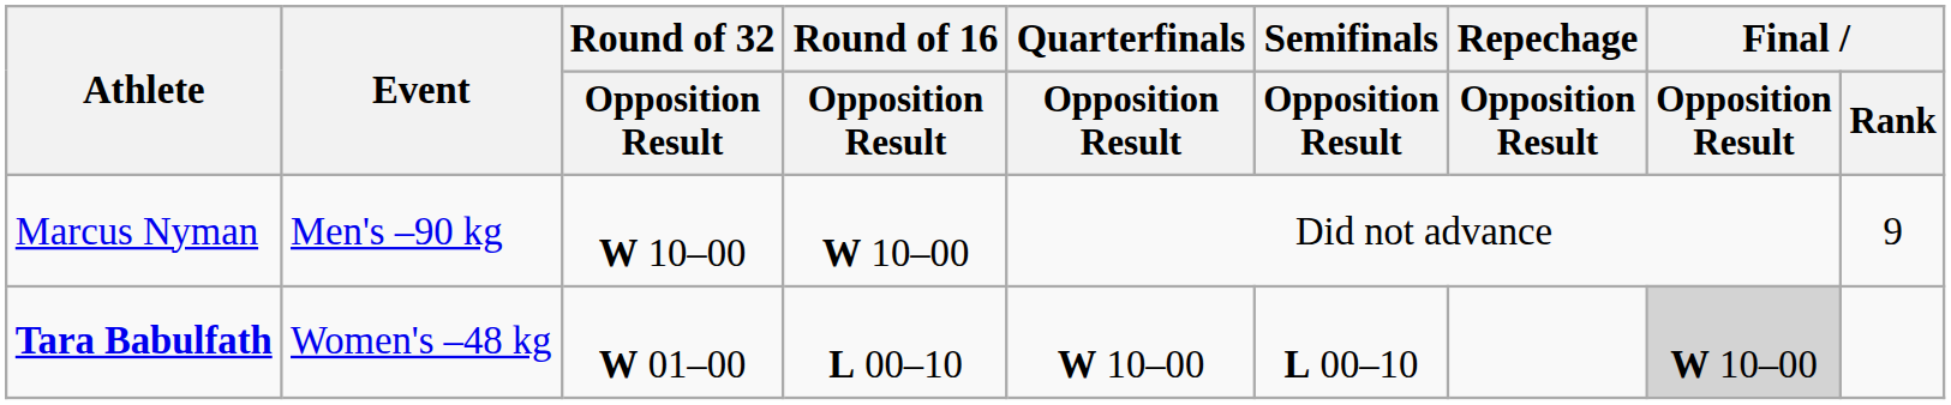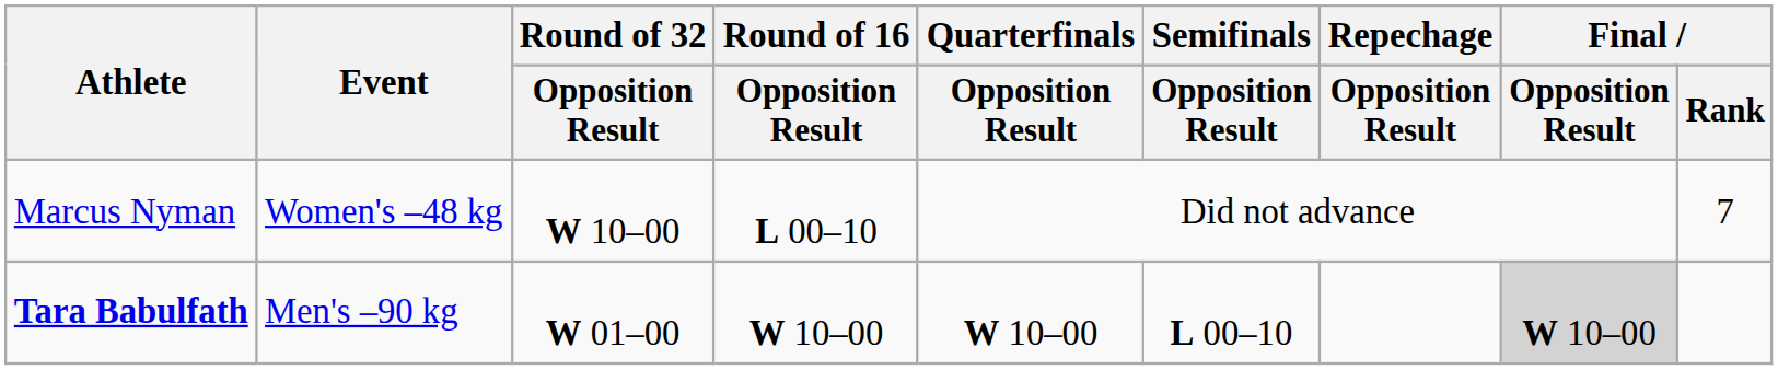Marcus Nyman | Event: Men's –90 kg -> Women's –48 kg
Marcus Nyman | Round of 16 / Opposition Result: W 10–00 -> L 00–10
Marcus Nyman | Final / Rank: 9 -> 7
Tara Babulfath | Event: Women's –48 kg -> Men's –90 kg
Tara Babulfath | Round of 16 / Opposition Result: L 00–10 -> W 10–00
